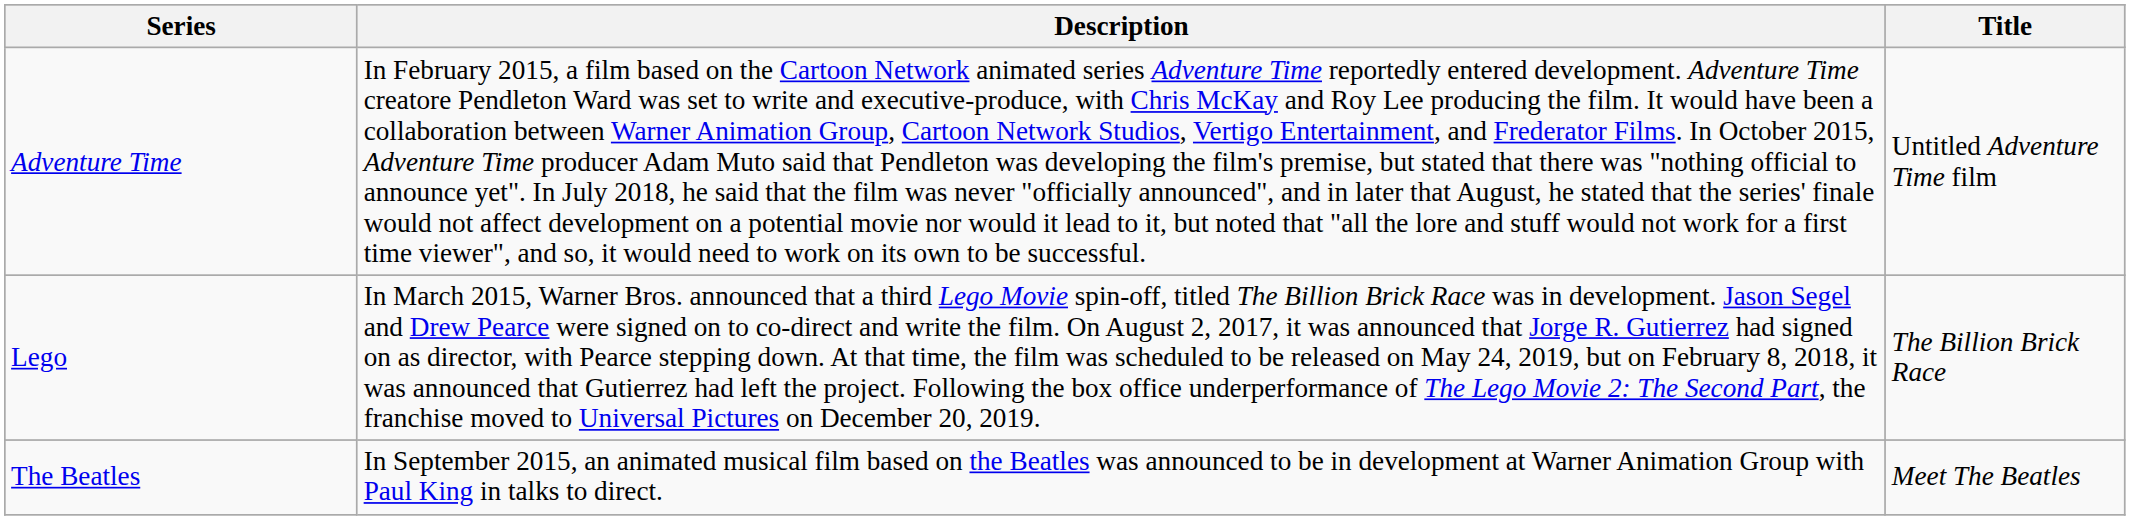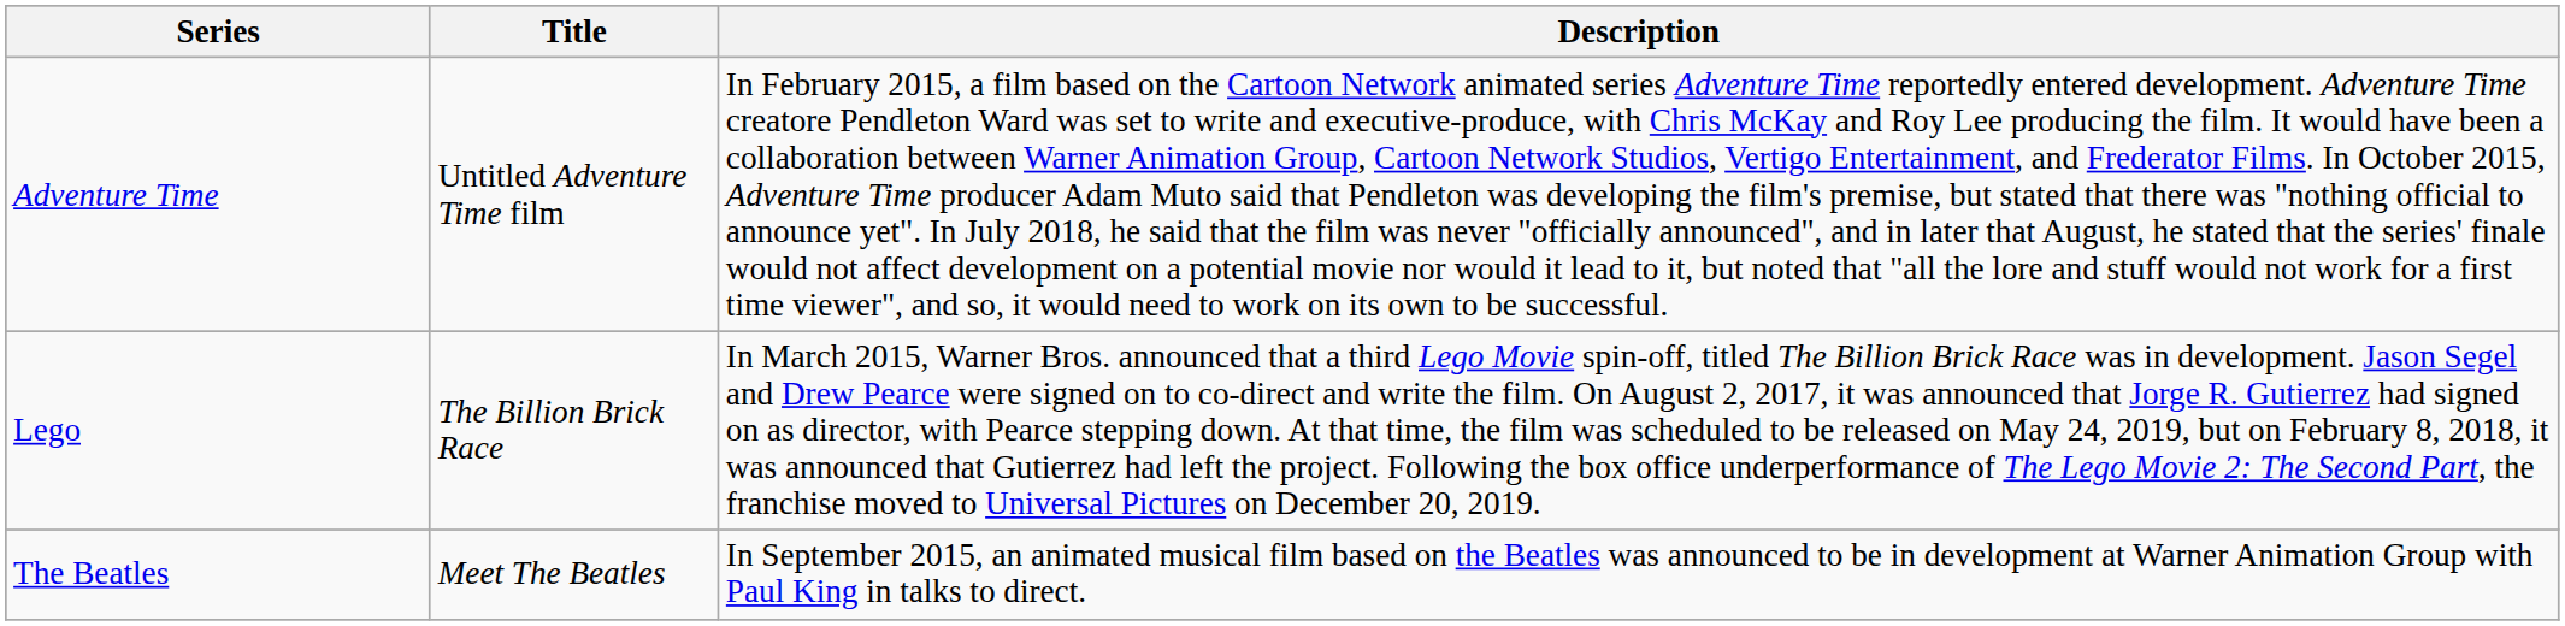columns swapped: Title <-> Description
